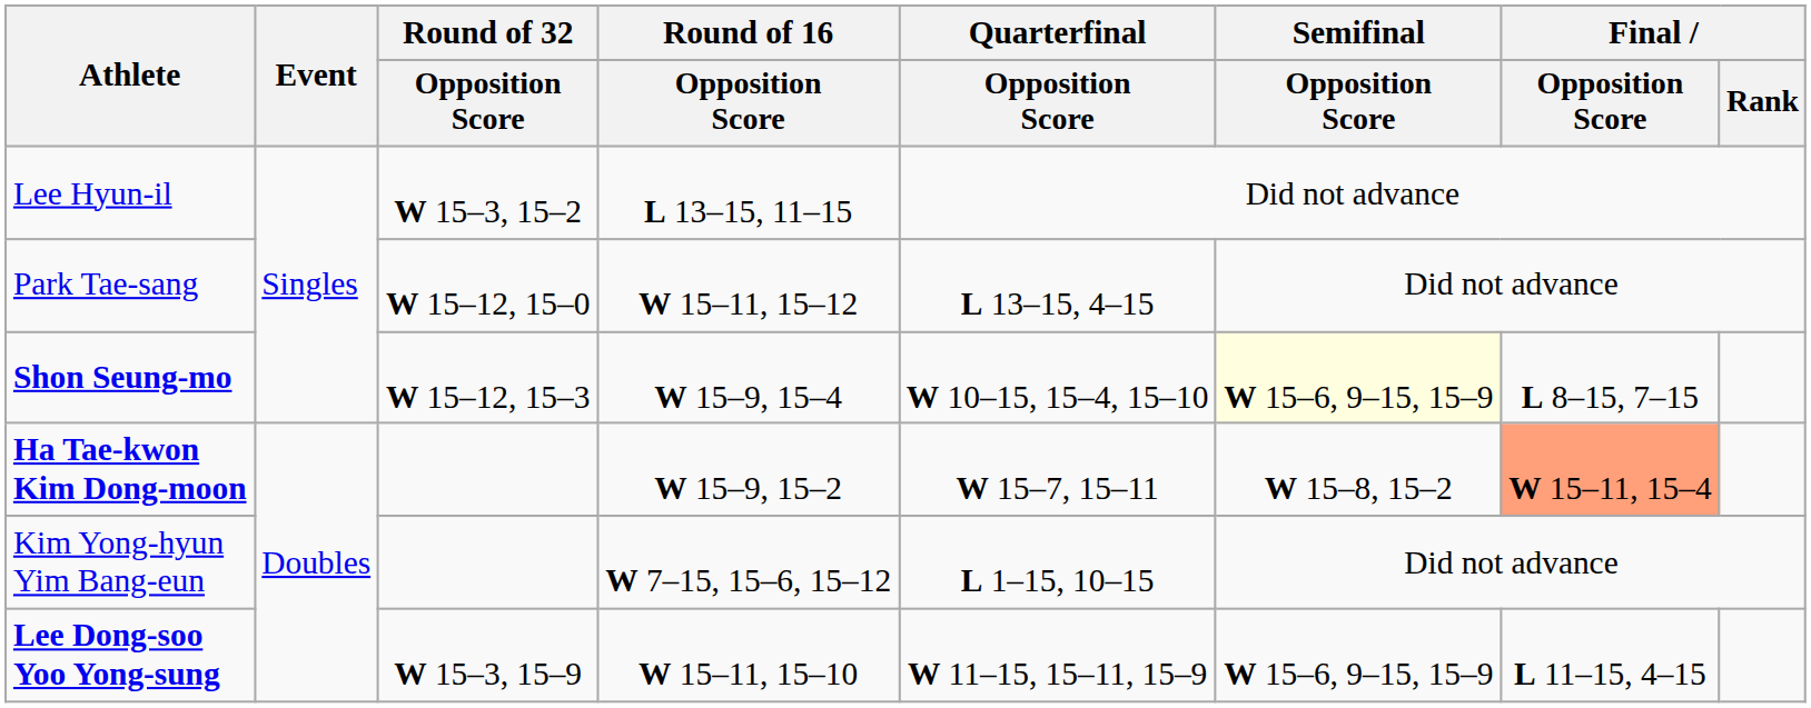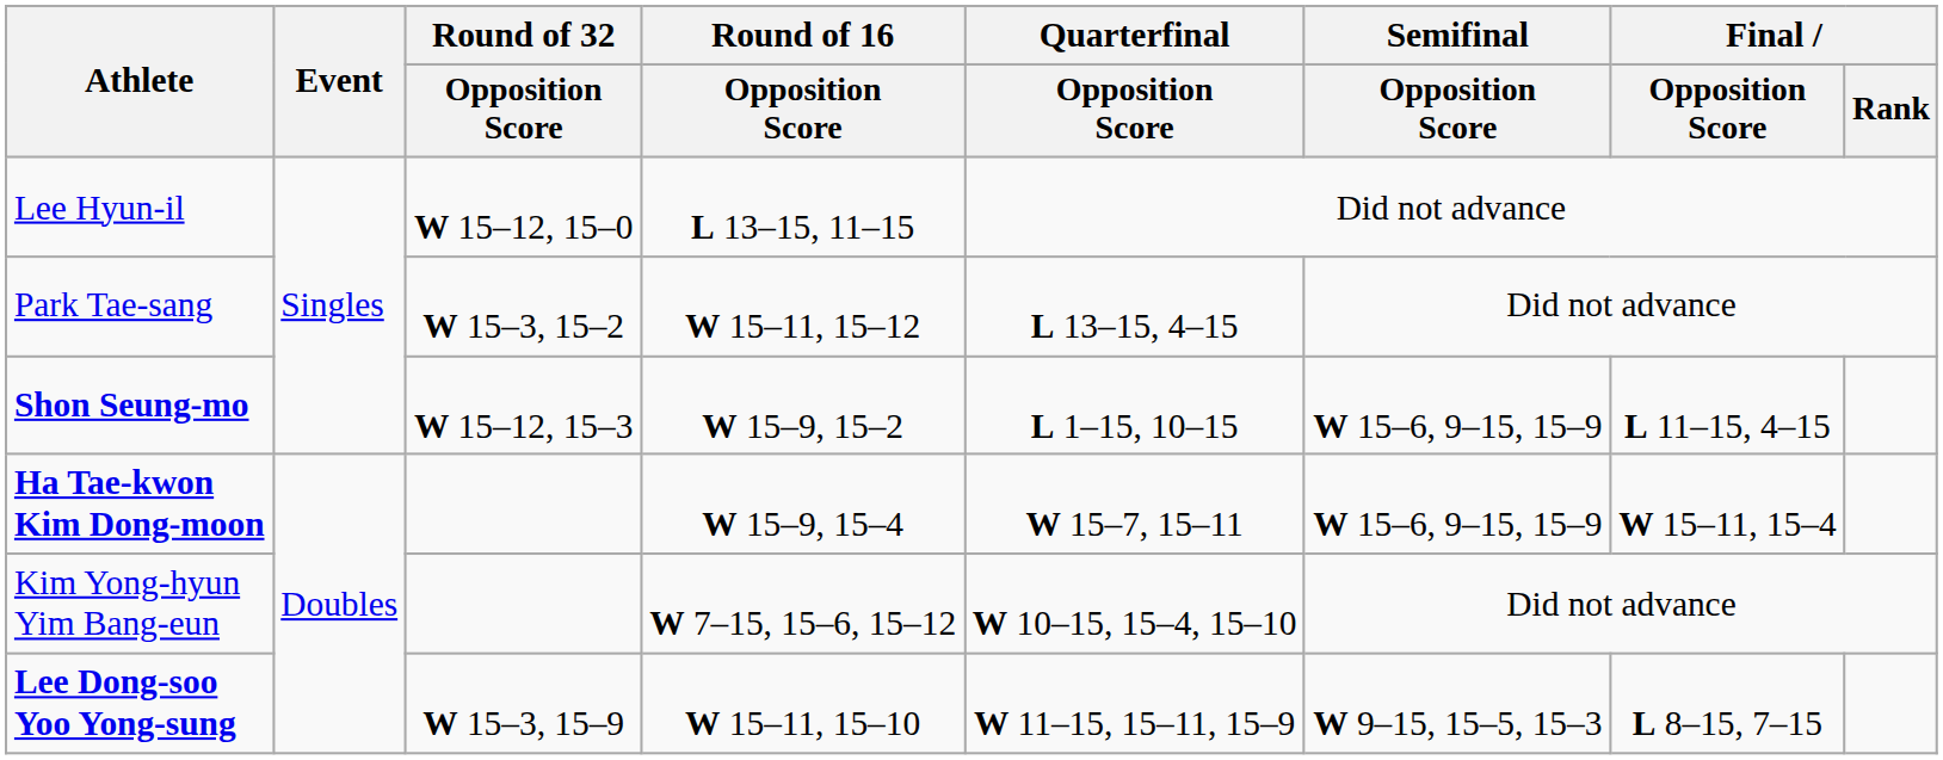Lee Hyun-il | Round of 32 / Opposition Score: W 15–3, 15–2 -> W 15–12, 15–0
Park Tae-sang | Round of 32 / Opposition Score: W 15–12, 15–0 -> W 15–3, 15–2
Shon Seung-mo | Round of 16 / Opposition Score: W 15–9, 15–4 -> W 15–9, 15–2
Shon Seung-mo | Quarterfinal / Opposition Score: W 10–15, 15–4, 15–10 -> L 1–15, 10–15
Shon Seung-mo | Semifinal / Opposition Score: lightyellow background -> no background
Shon Seung-mo | Final / Opposition Score: L 8–15, 7–15 -> L 11–15, 4–15
Ha Tae-kwon Kim Dong-moon | Round of 16 / Opposition Score: W 15–9, 15–2 -> W 15–9, 15–4
Ha Tae-kwon Kim Dong-moon | Semifinal / Opposition Score: W 15–8, 15–2 -> W 15–6, 9–15, 15–9
Ha Tae-kwon Kim Dong-moon | Final / Opposition Score: lightsalmon background -> no background
Kim Yong-hyun Yim Bang-eun | Quarterfinal / Opposition Score: L 1–15, 10–15 -> W 10–15, 15–4, 15–10
Lee Dong-soo Yoo Yong-sung | Semifinal / Opposition Score: W 15–6, 9–15, 15–9 -> W 9–15, 15–5, 15–3
Lee Dong-soo Yoo Yong-sung | Final / Opposition Score: L 11–15, 4–15 -> L 8–15, 7–15
